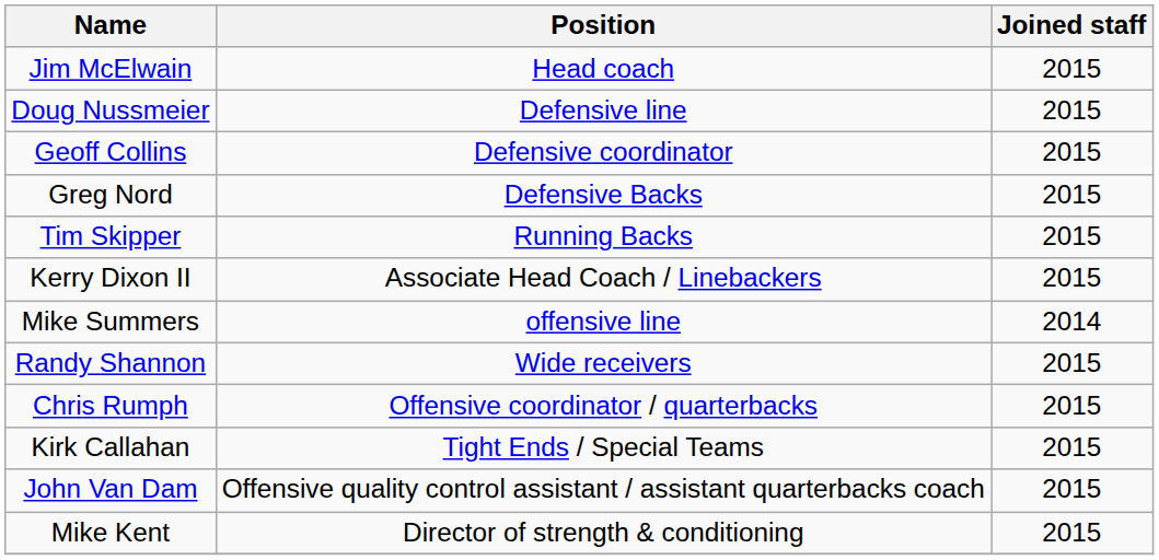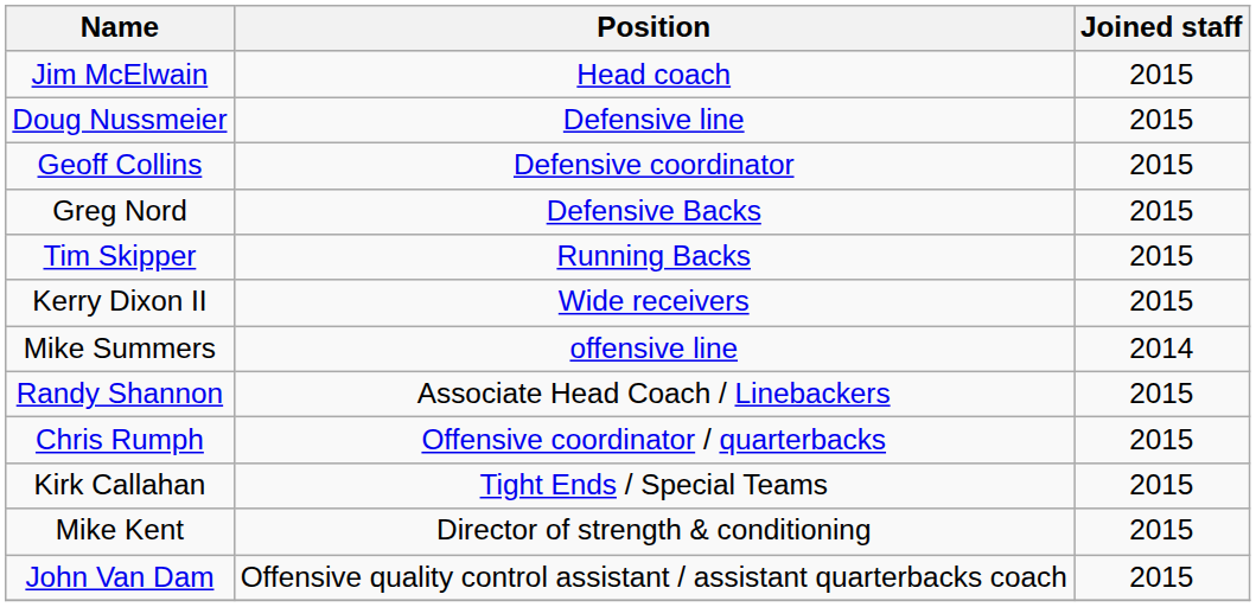Kerry Dixon II | Position: Associate Head Coach / Linebackers -> Wide receivers
Randy Shannon | Position: Wide receivers -> Associate Head Coach / Linebackers
rows swapped: Mike Kent <-> John Van Dam
